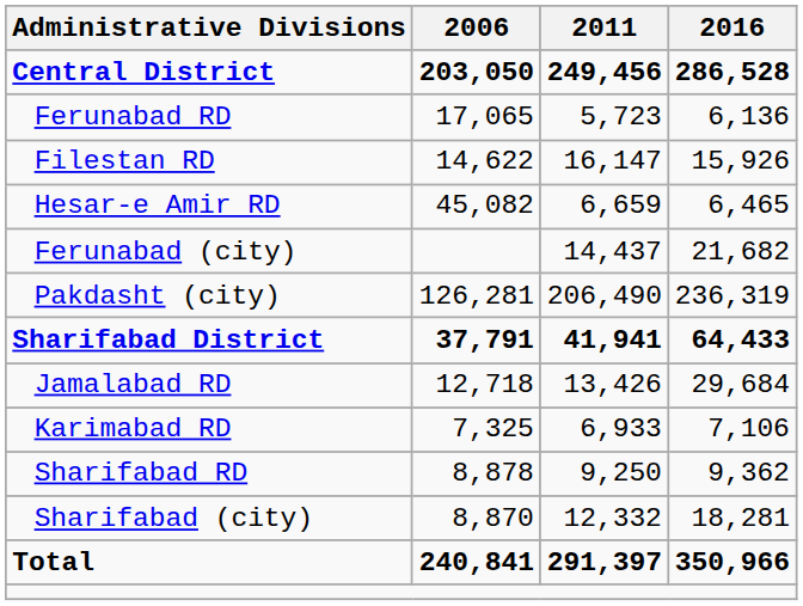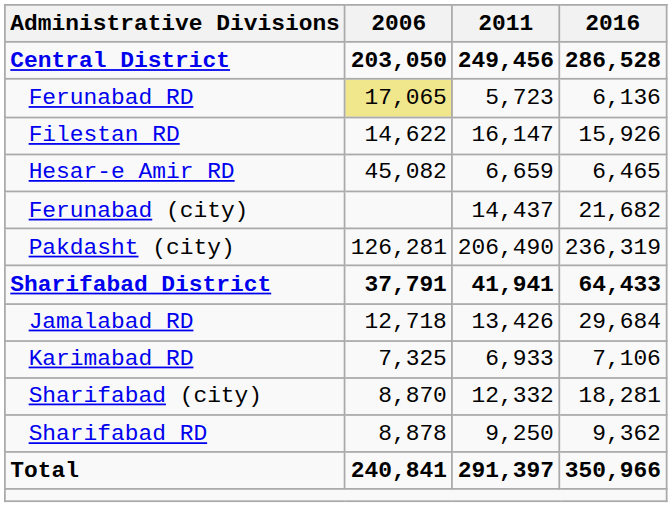Ferunabad RD | 2006: no background -> khaki background
rows swapped: Sharifabad RD <-> Sharifabad (city)
